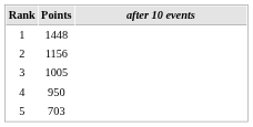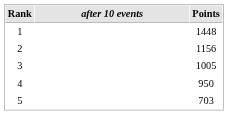columns swapped: after 10 events <-> Points
